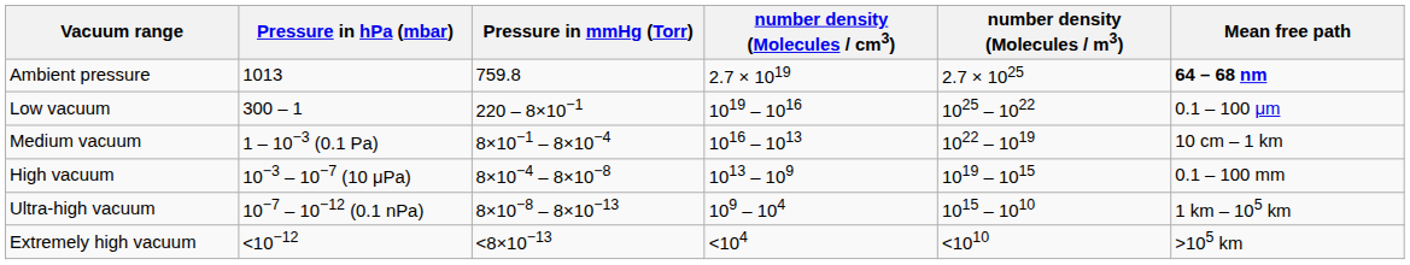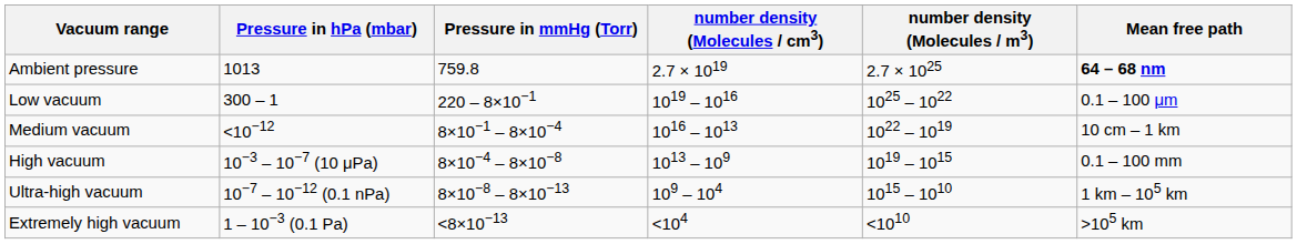Medium vacuum | Pressure in hPa (mbar): 1 – 10−3 (0.1 Pa) -> <10−12
Extremely high vacuum | Pressure in hPa (mbar): <10−12 -> 1 – 10−3 (0.1 Pa)
